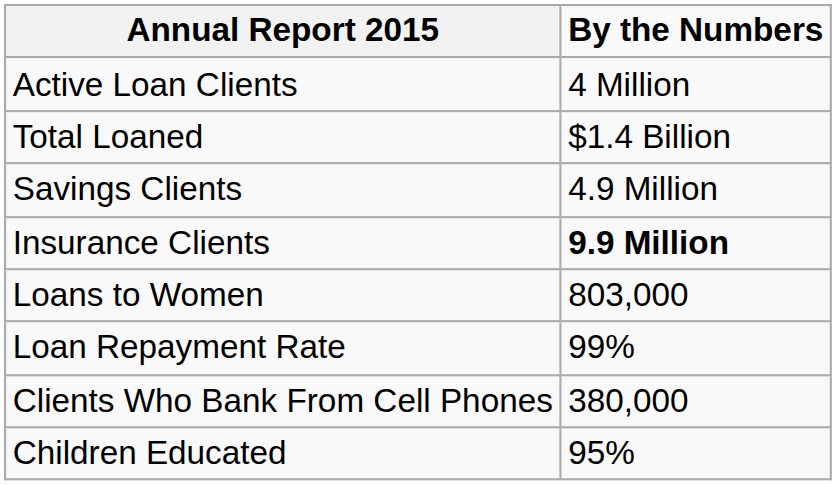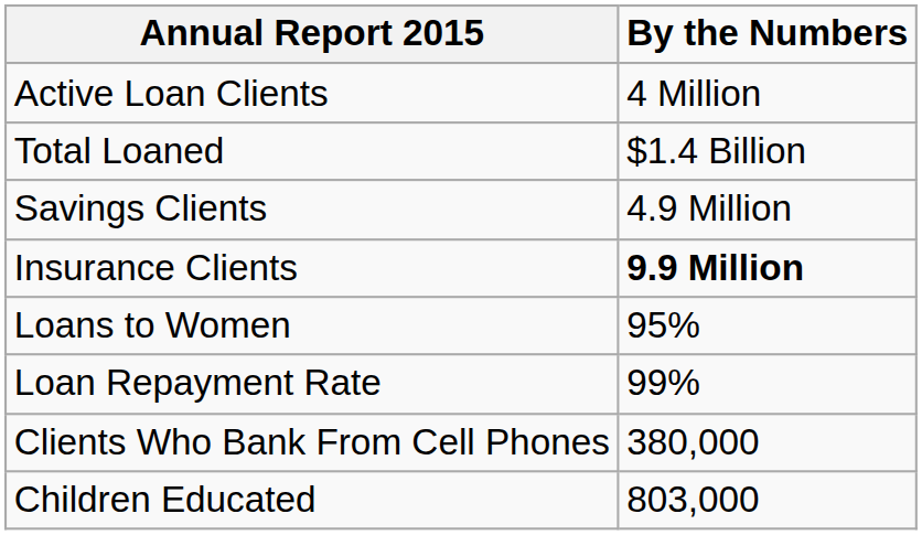Loans to Women | By the Numbers: 803,000 -> 95%
Children Educated | By the Numbers: 95% -> 803,000
